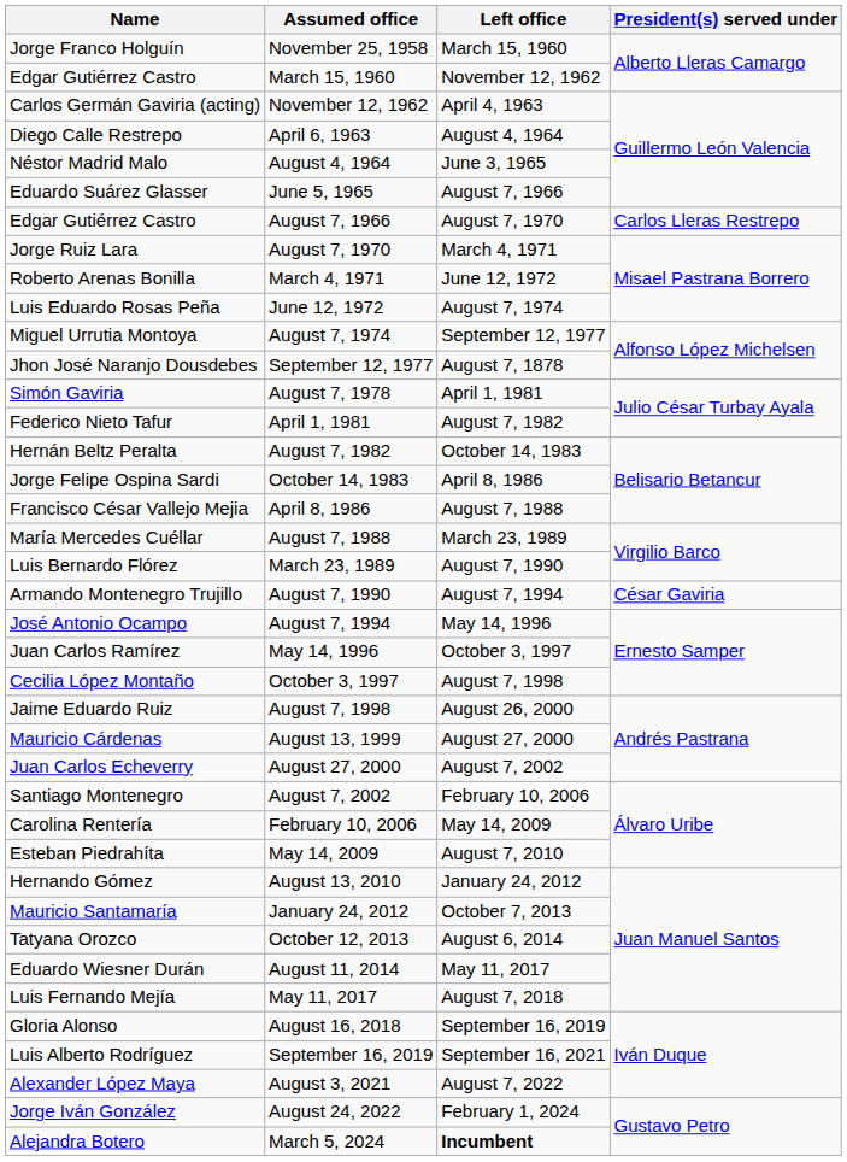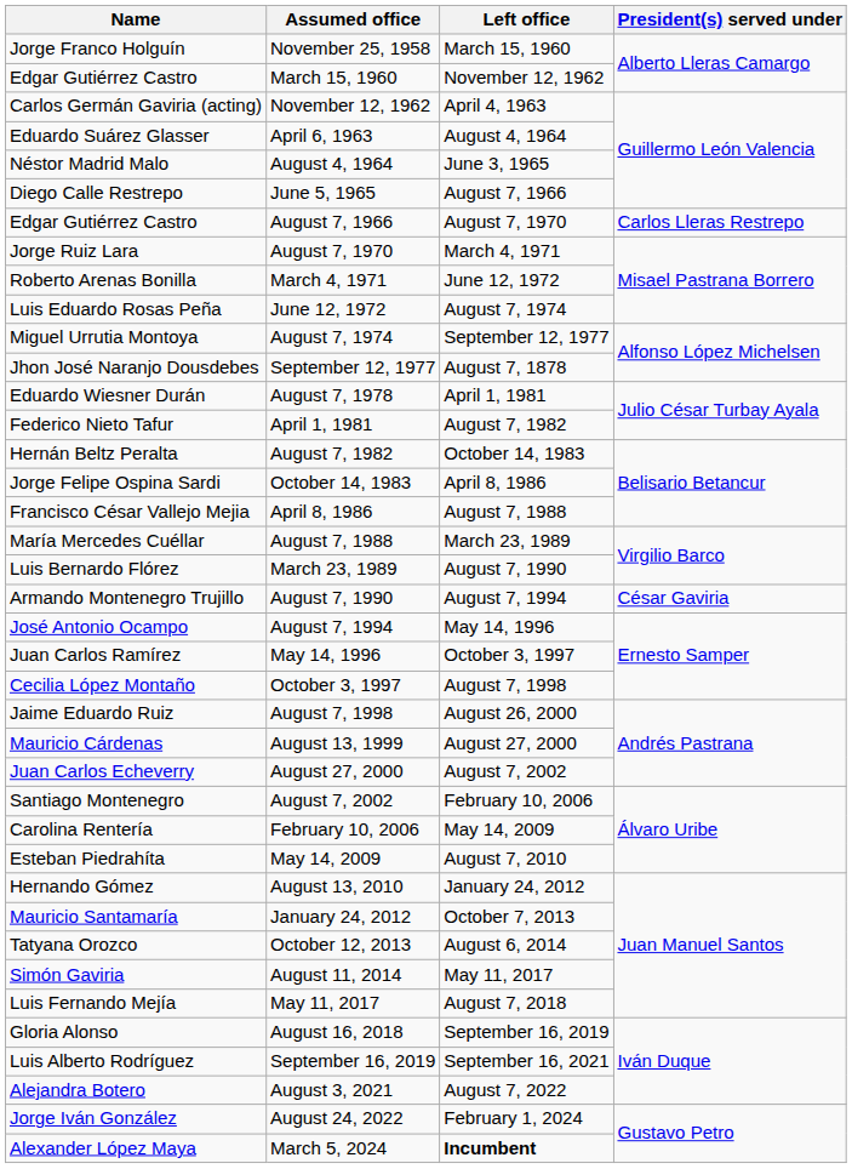April 6, 1963 | Name: Diego Calle Restrepo -> Eduardo Suárez Glasser
June 5, 1965 | Name: Eduardo Suárez Glasser -> Diego Calle Restrepo
August 7, 1978 | Name: Simón Gaviria -> Eduardo Wiesner Durán
August 11, 2014 | Name: Eduardo Wiesner Durán -> Simón Gaviria
August 3, 2021 | Name: Alexander López Maya -> Alejandra Botero
March 5, 2024 | Name: Alejandra Botero -> Alexander López Maya
